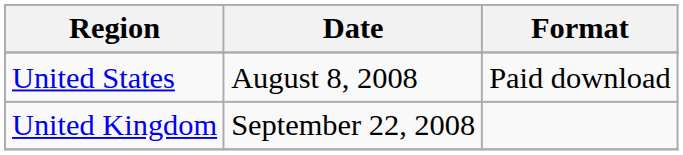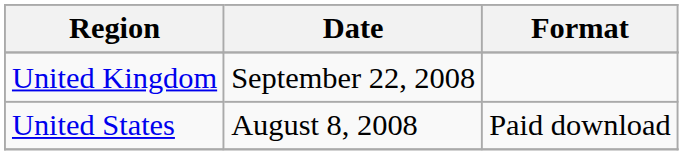rows swapped: United Kingdom <-> United States
